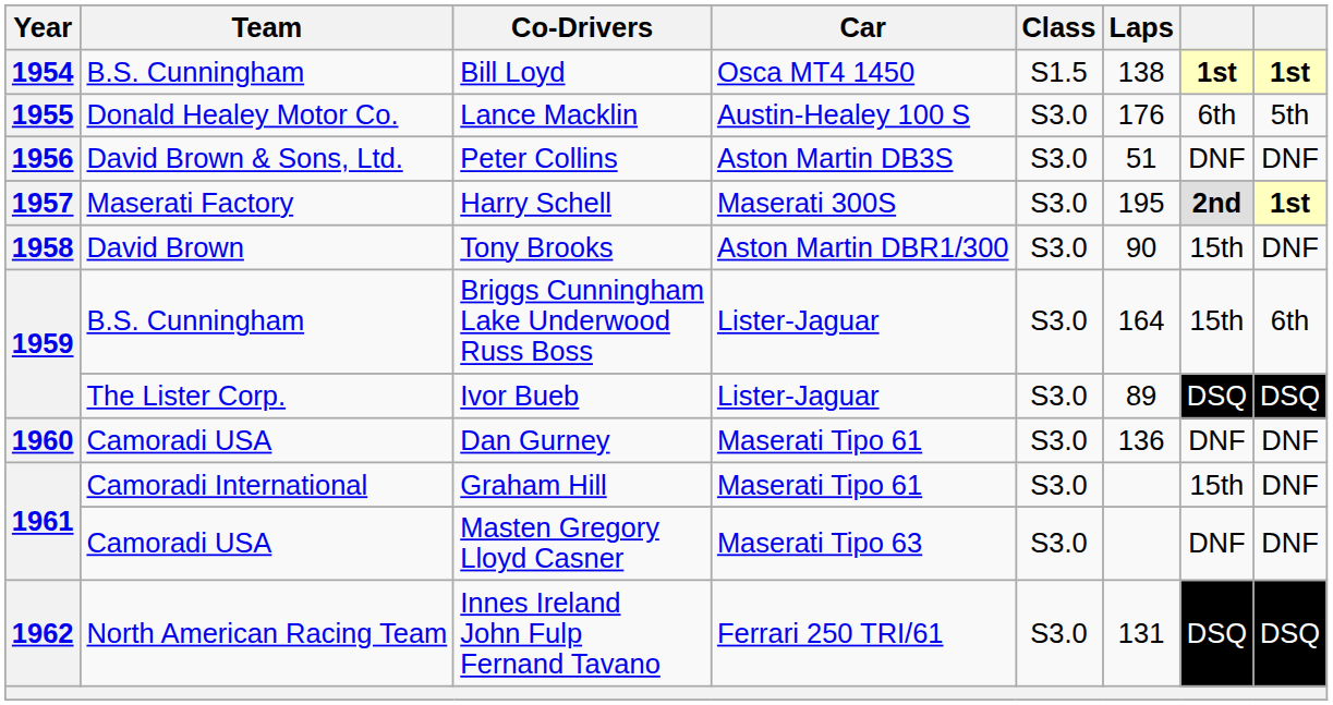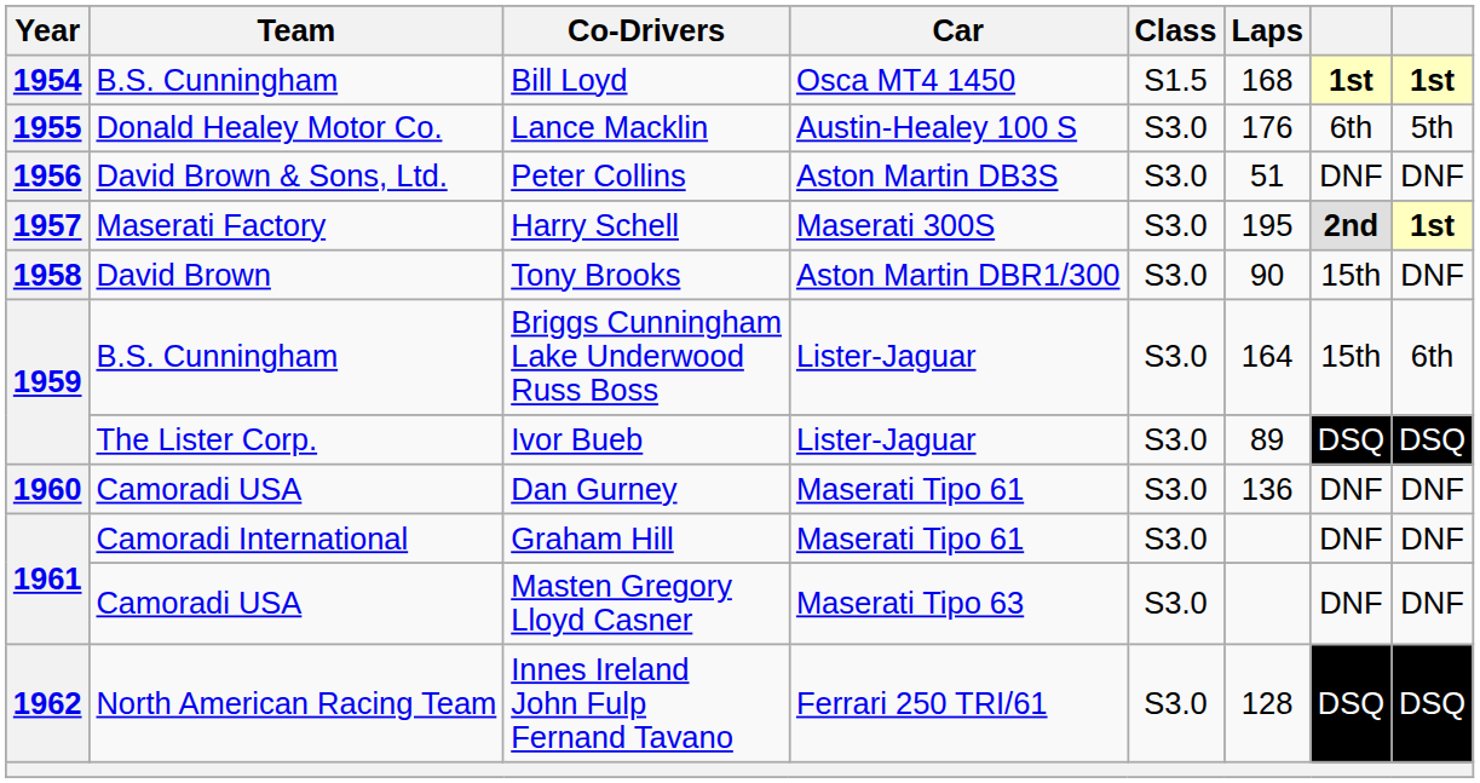Bill Loyd | Laps: 138 -> 168
Graham Hill | column 7: 15th -> DNF
Innes Ireland John Fulp Fernand Tavano | Laps: 131 -> 128
